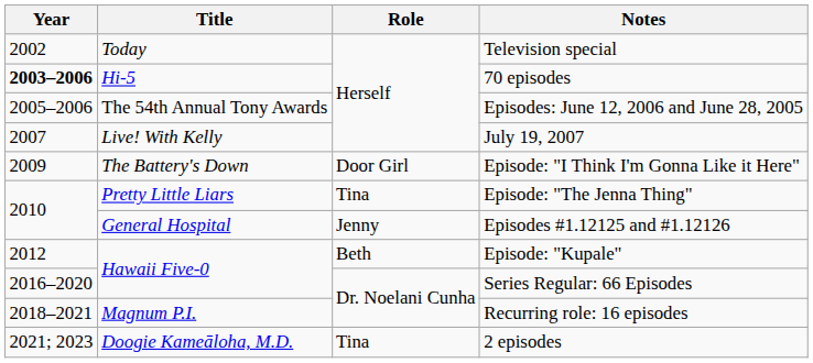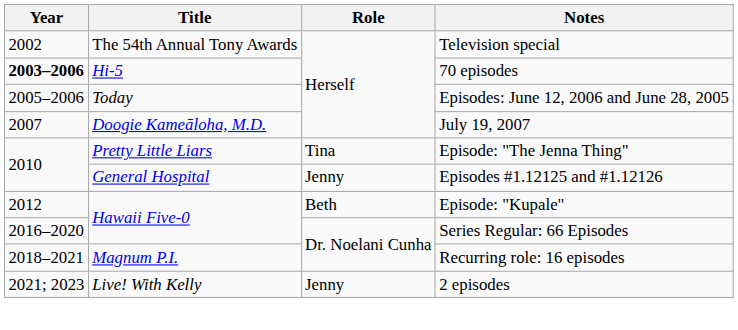Television special | Title: Today -> The 54th Annual Tony Awards
Episodes: June 12, 2006 and June 28, 2005 | Title: The 54th Annual Tony Awards -> Today
July 19, 2007 | Title: Live! With Kelly -> Doogie Kameāloha, M.D.
- row: 2009 | The Battery's Down | Door Girl | Episode: "I Think I'm Gonna Like it Here"
2 episodes | Title: Doogie Kameāloha, M.D. -> Live! With Kelly
2 episodes | Role: Tina -> Jenny
